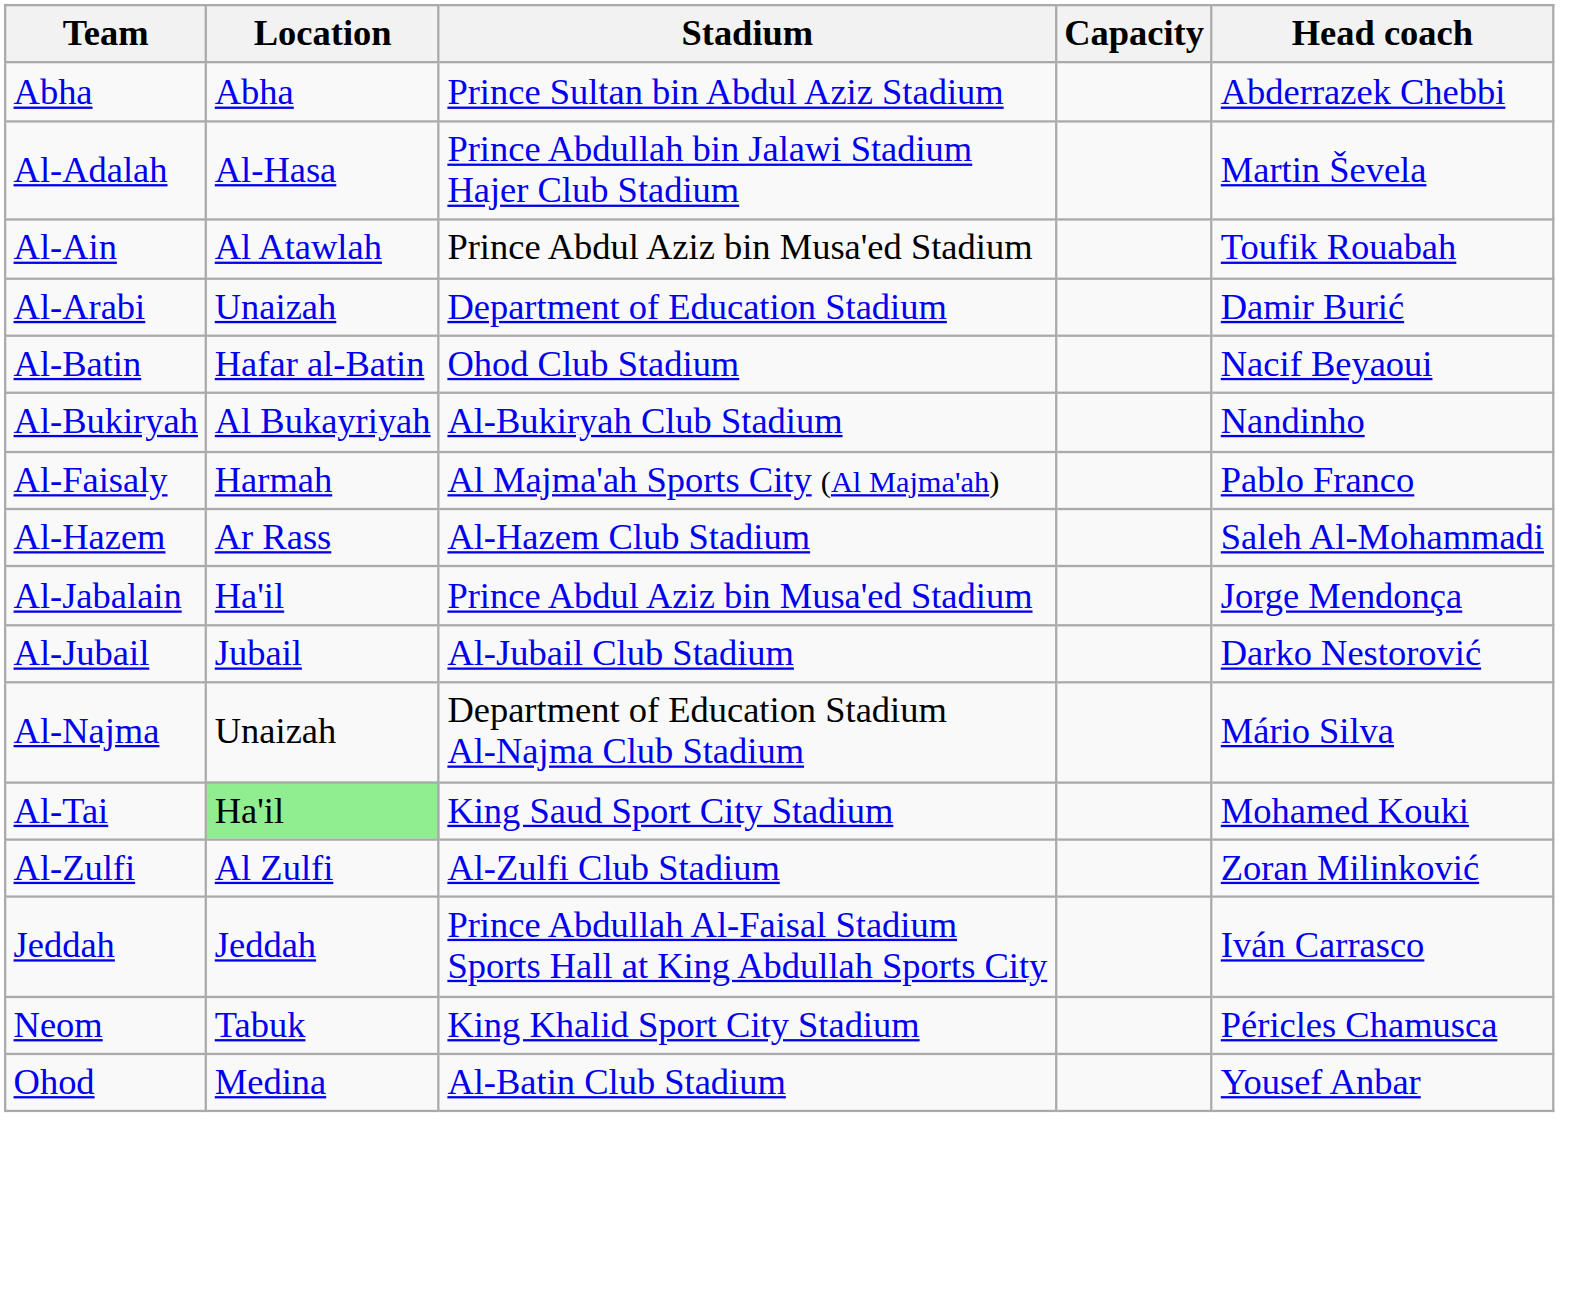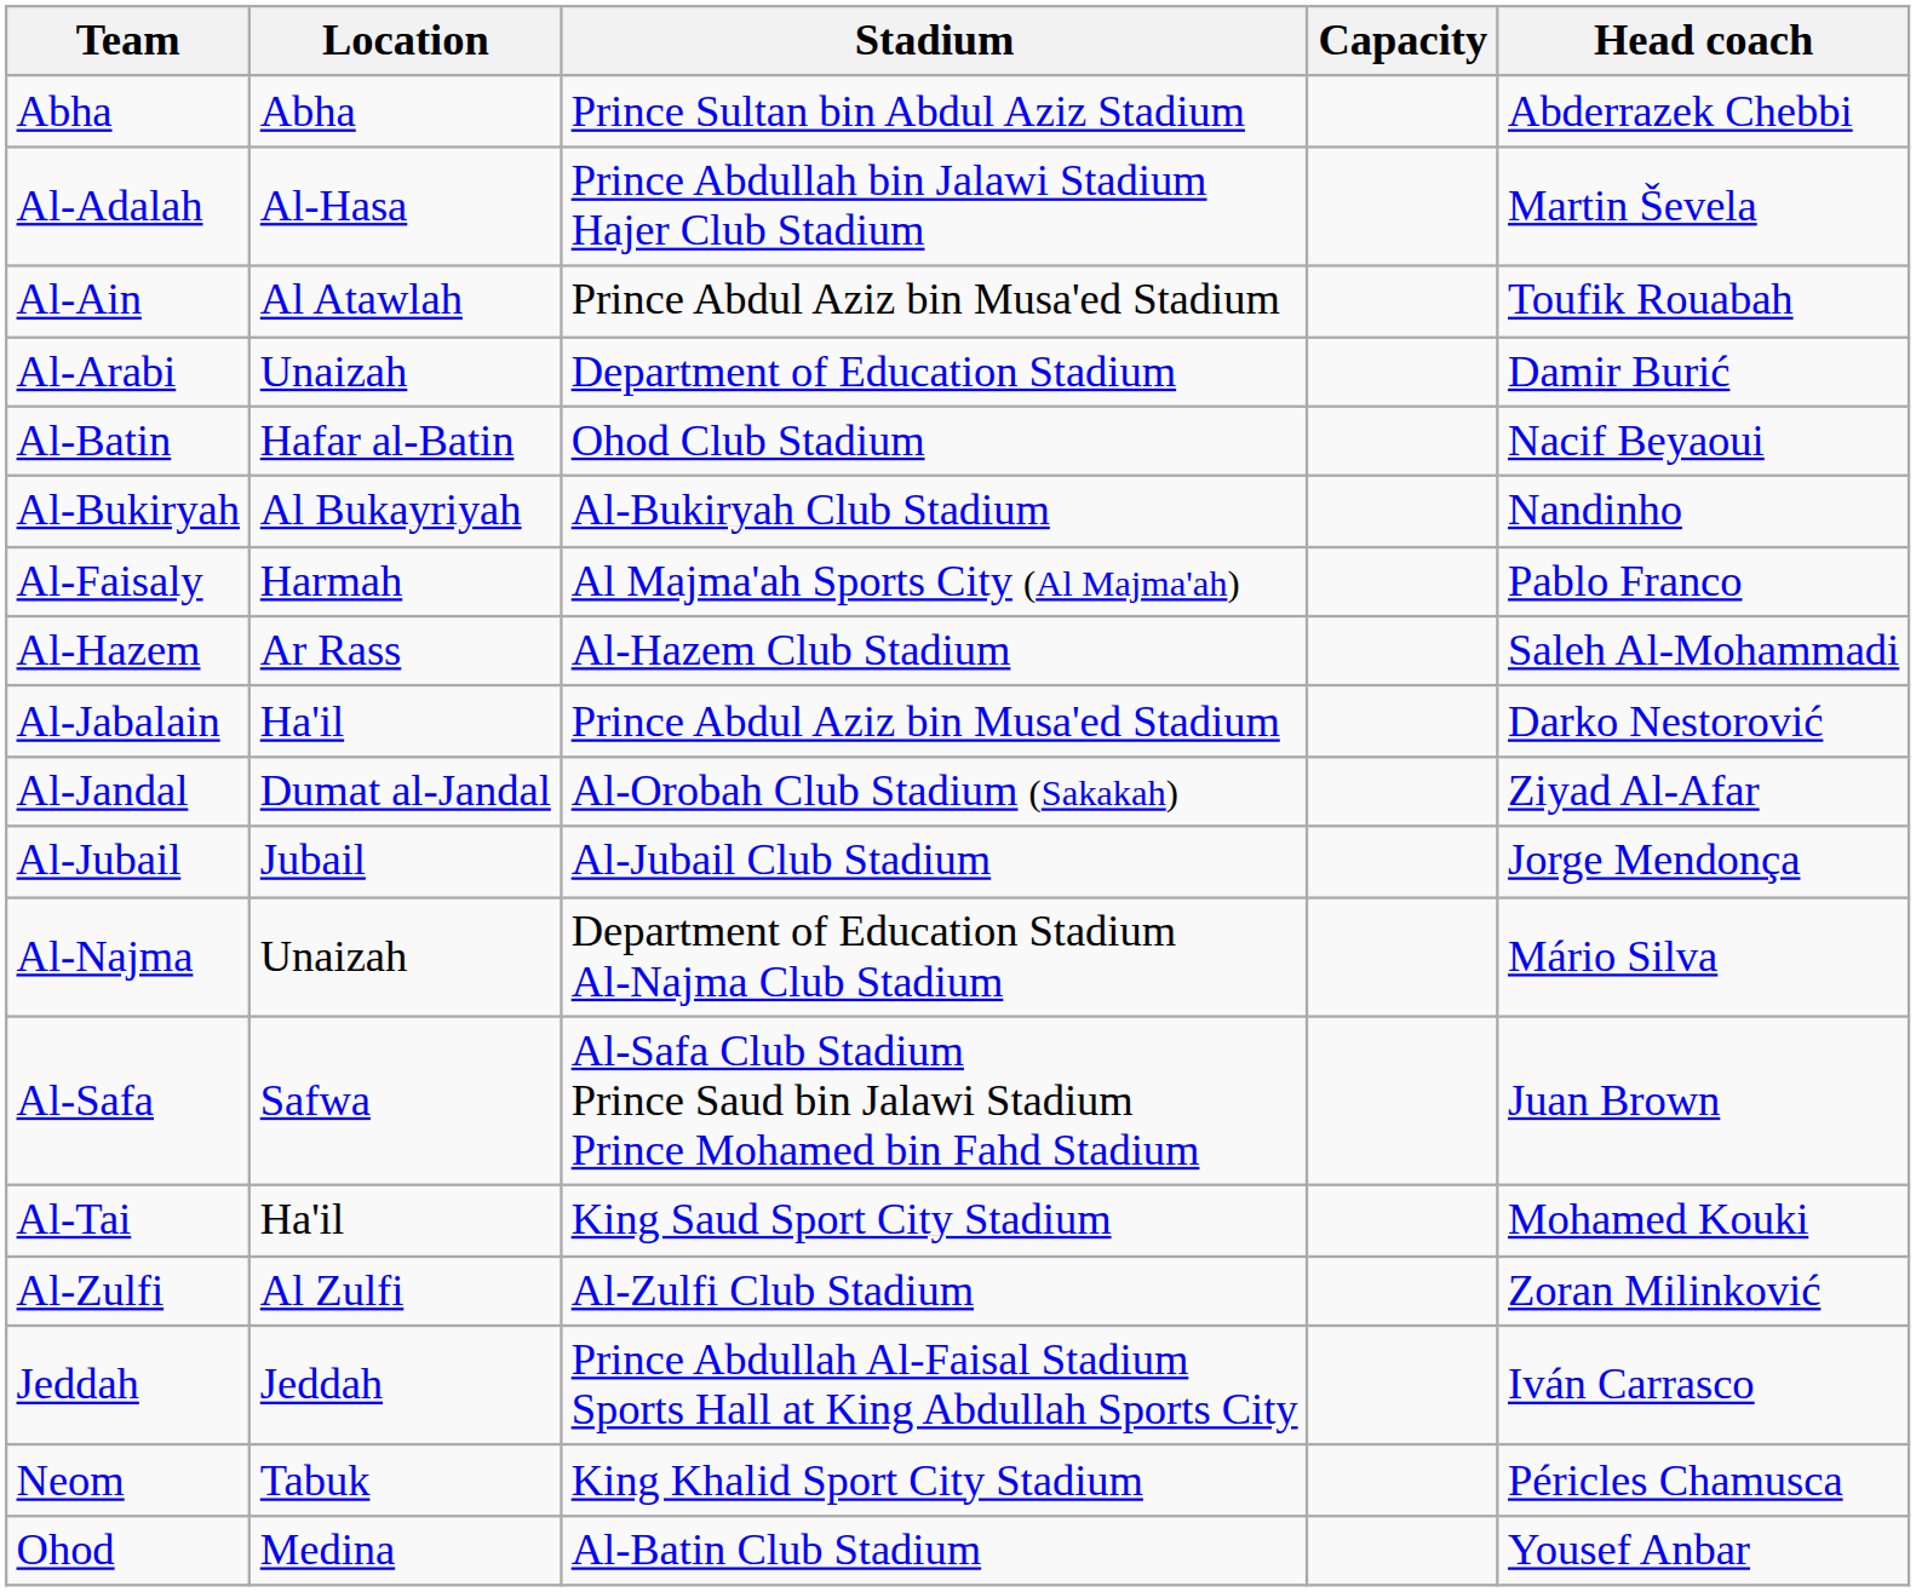Al-Jabalain | Head coach: Jorge Mendonça -> Darko Nestorović
+ row: Al-Jandal | Dumat al-Jandal | Al-Orobah Club Stadium (Sakakah) | Ziyad Al-Afar
Al-Jubail | Head coach: Darko Nestorović -> Jorge Mendonça
+ row: Al-Safa | Safwa | Al-Safa Club Stadium Prince Saud bin Jalawi Stadium Prince Mohamed bin Fahd Stadium | Juan Brown
Al-Tai | Location: lightgreen background -> no background
